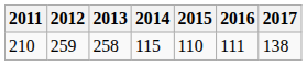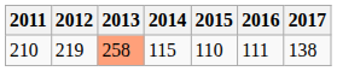210 | 2012: 259 -> 219
210 | 2013: no background -> lightsalmon background
